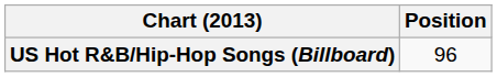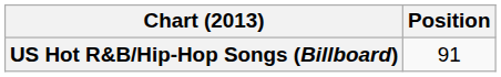US Hot R&B/Hip-Hop Songs (Billboard) | Position: 96 -> 91
